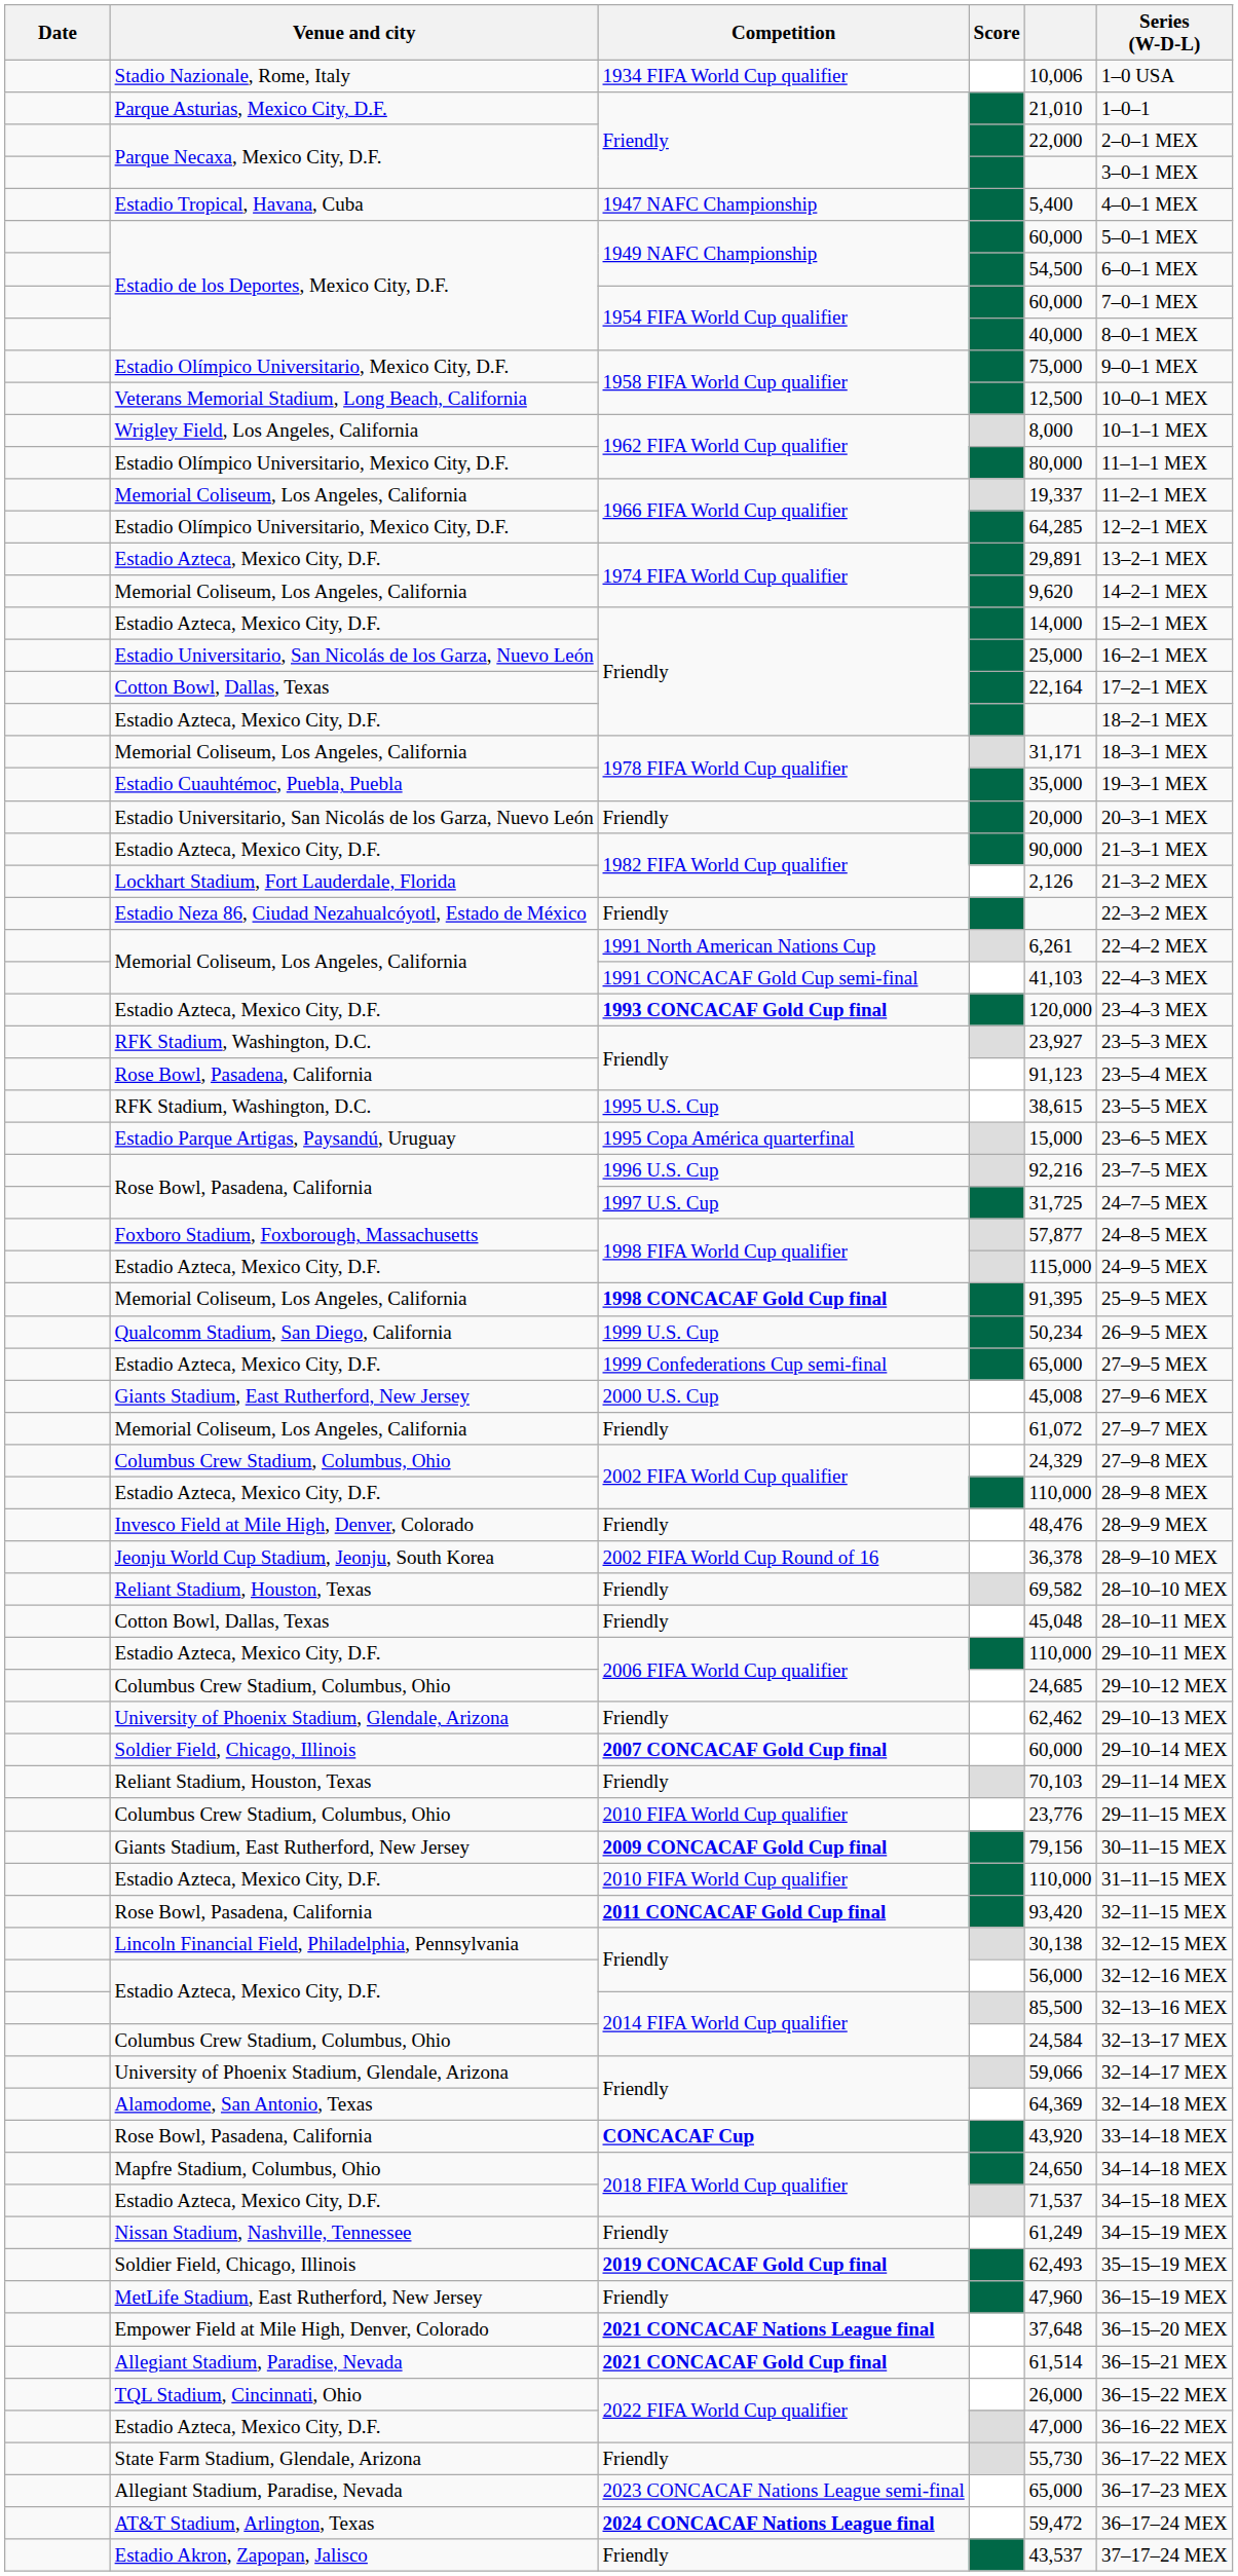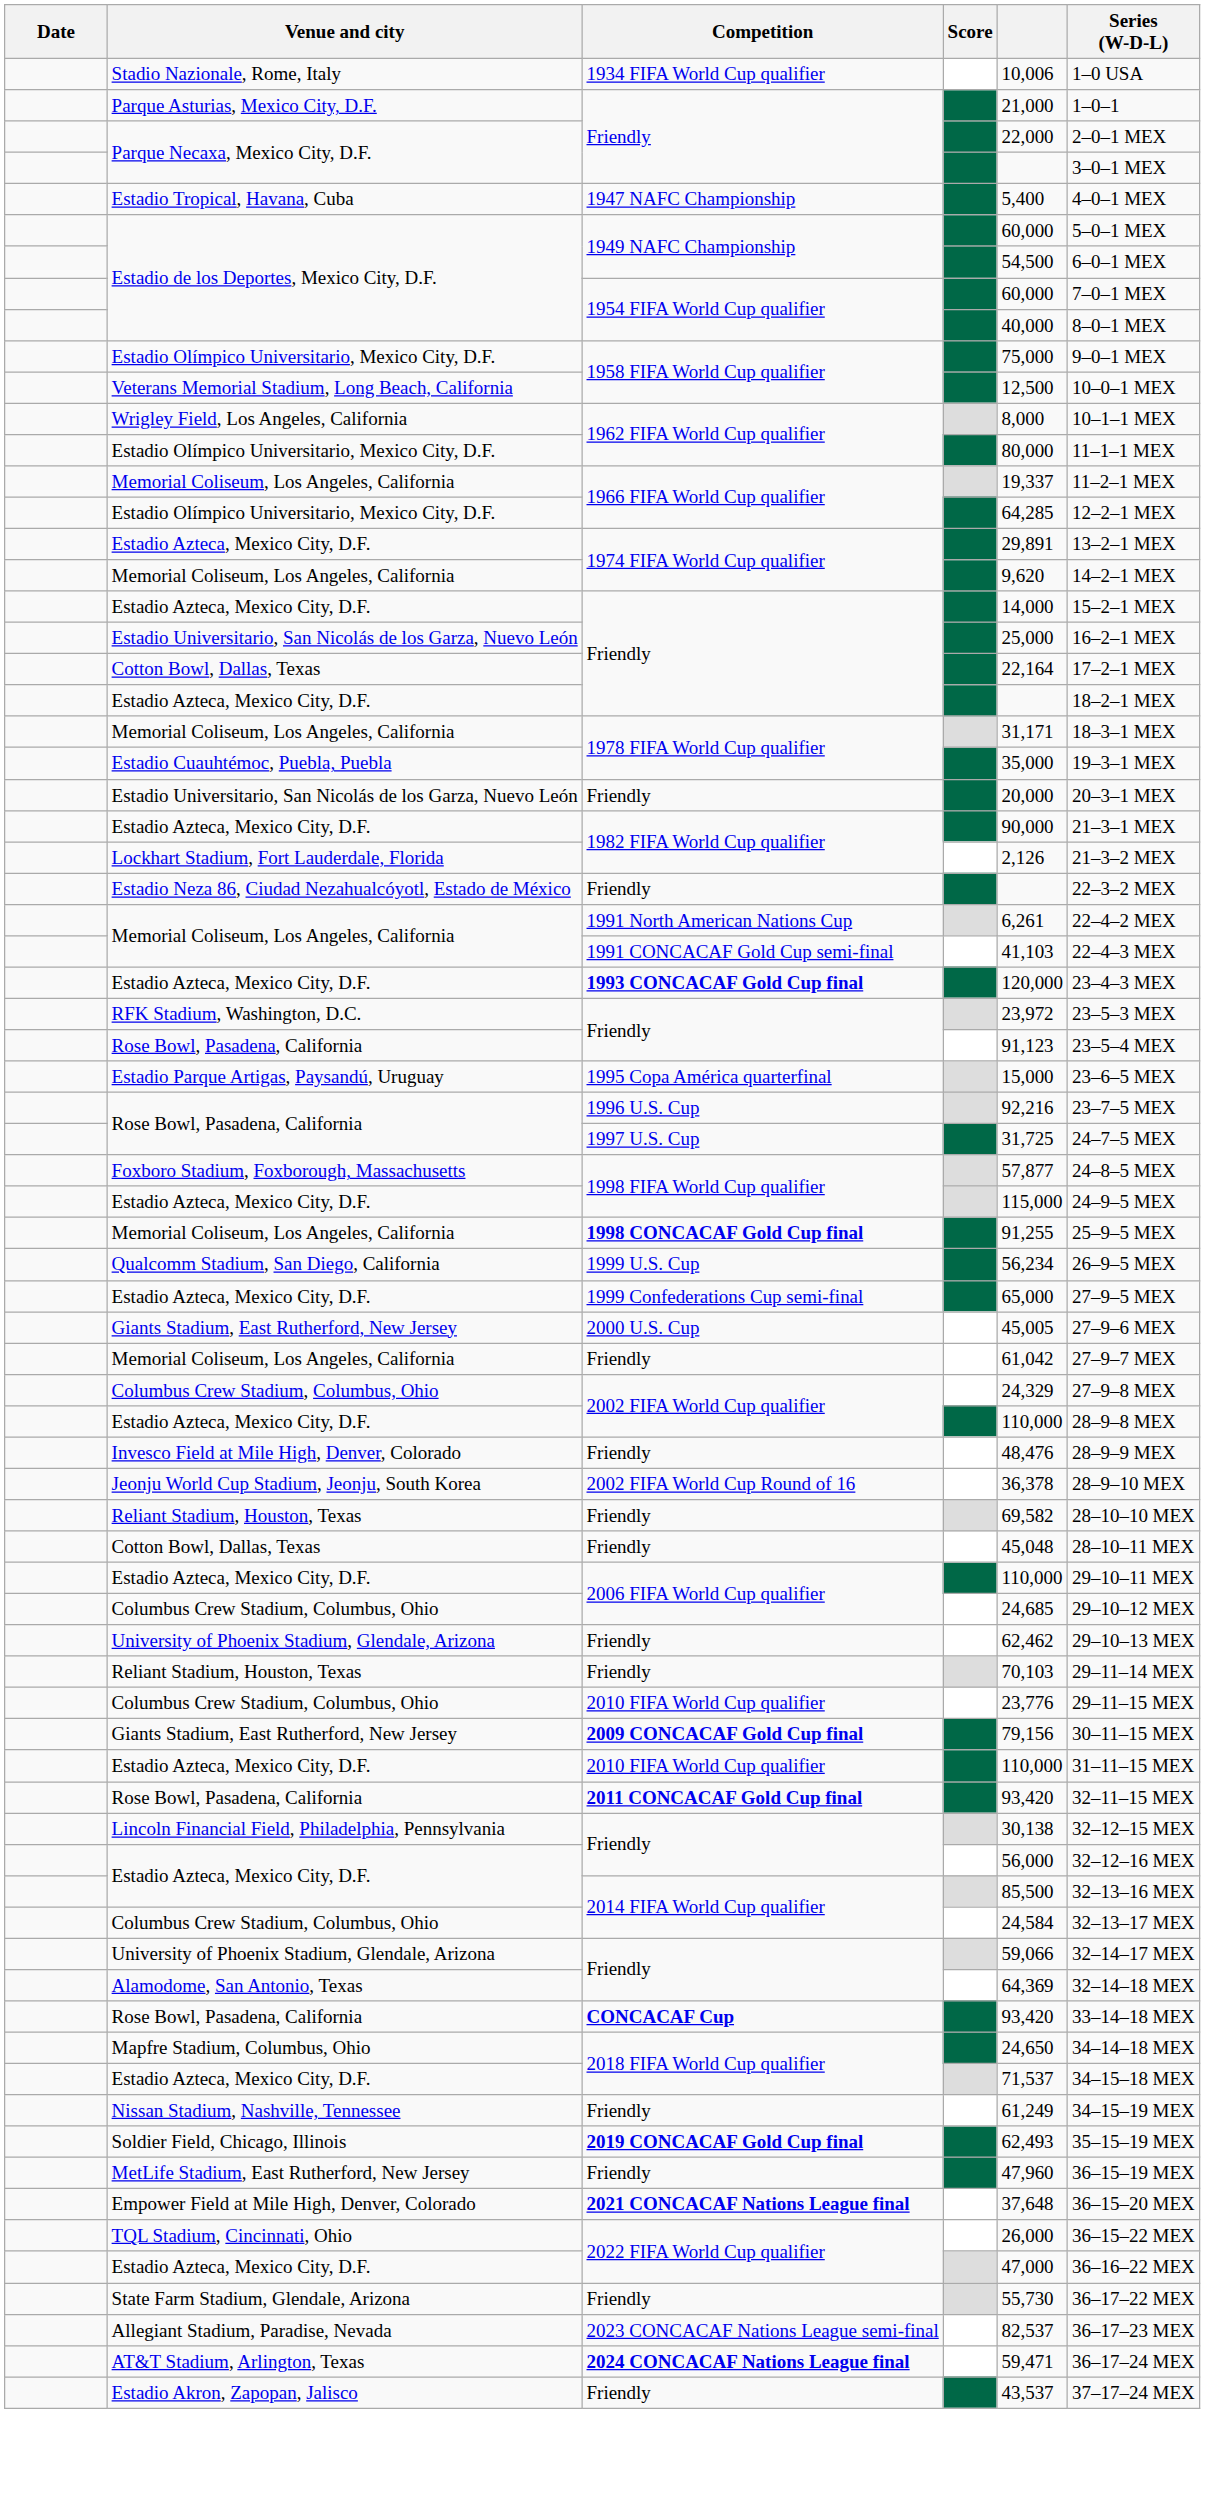Parque Asturias, Mexico City, D.F. / Friendly | column 5: 21,010 -> 21,000
RFK Stadium, Washington, D.C. / Friendly | column 5: 23,927 -> 23,972
- row: RFK Stadium, Washington, D.C. | 1995 U.S. Cup | 38,615 | 23–5–5 MEX
1998 CONCACAF Gold Cup final | column 5: 91,395 -> 91,255
1999 U.S. Cup | column 5: 50,234 -> 56,234
2000 U.S. Cup | column 5: 45,008 -> 45,005
Memorial Coliseum, Los Angeles, California / Friendly | column 5: 61,072 -> 61,042
- row: Soldier Field, Chicago, Illinois | 2007 CONCACAF Gold Cup final | 60,000 | 29–10–14 MEX
CONCACAF Cup | column 5: 43,920 -> 93,420
- row: Allegiant Stadium, Paradise, Nevada | 2021 CONCACAF Gold Cup final | 61,514 | 36–15–21 MEX
2023 CONCACAF Nations League semi-final | column 5: 65,000 -> 82,537
2024 CONCACAF Nations League final | column 5: 59,472 -> 59,471
